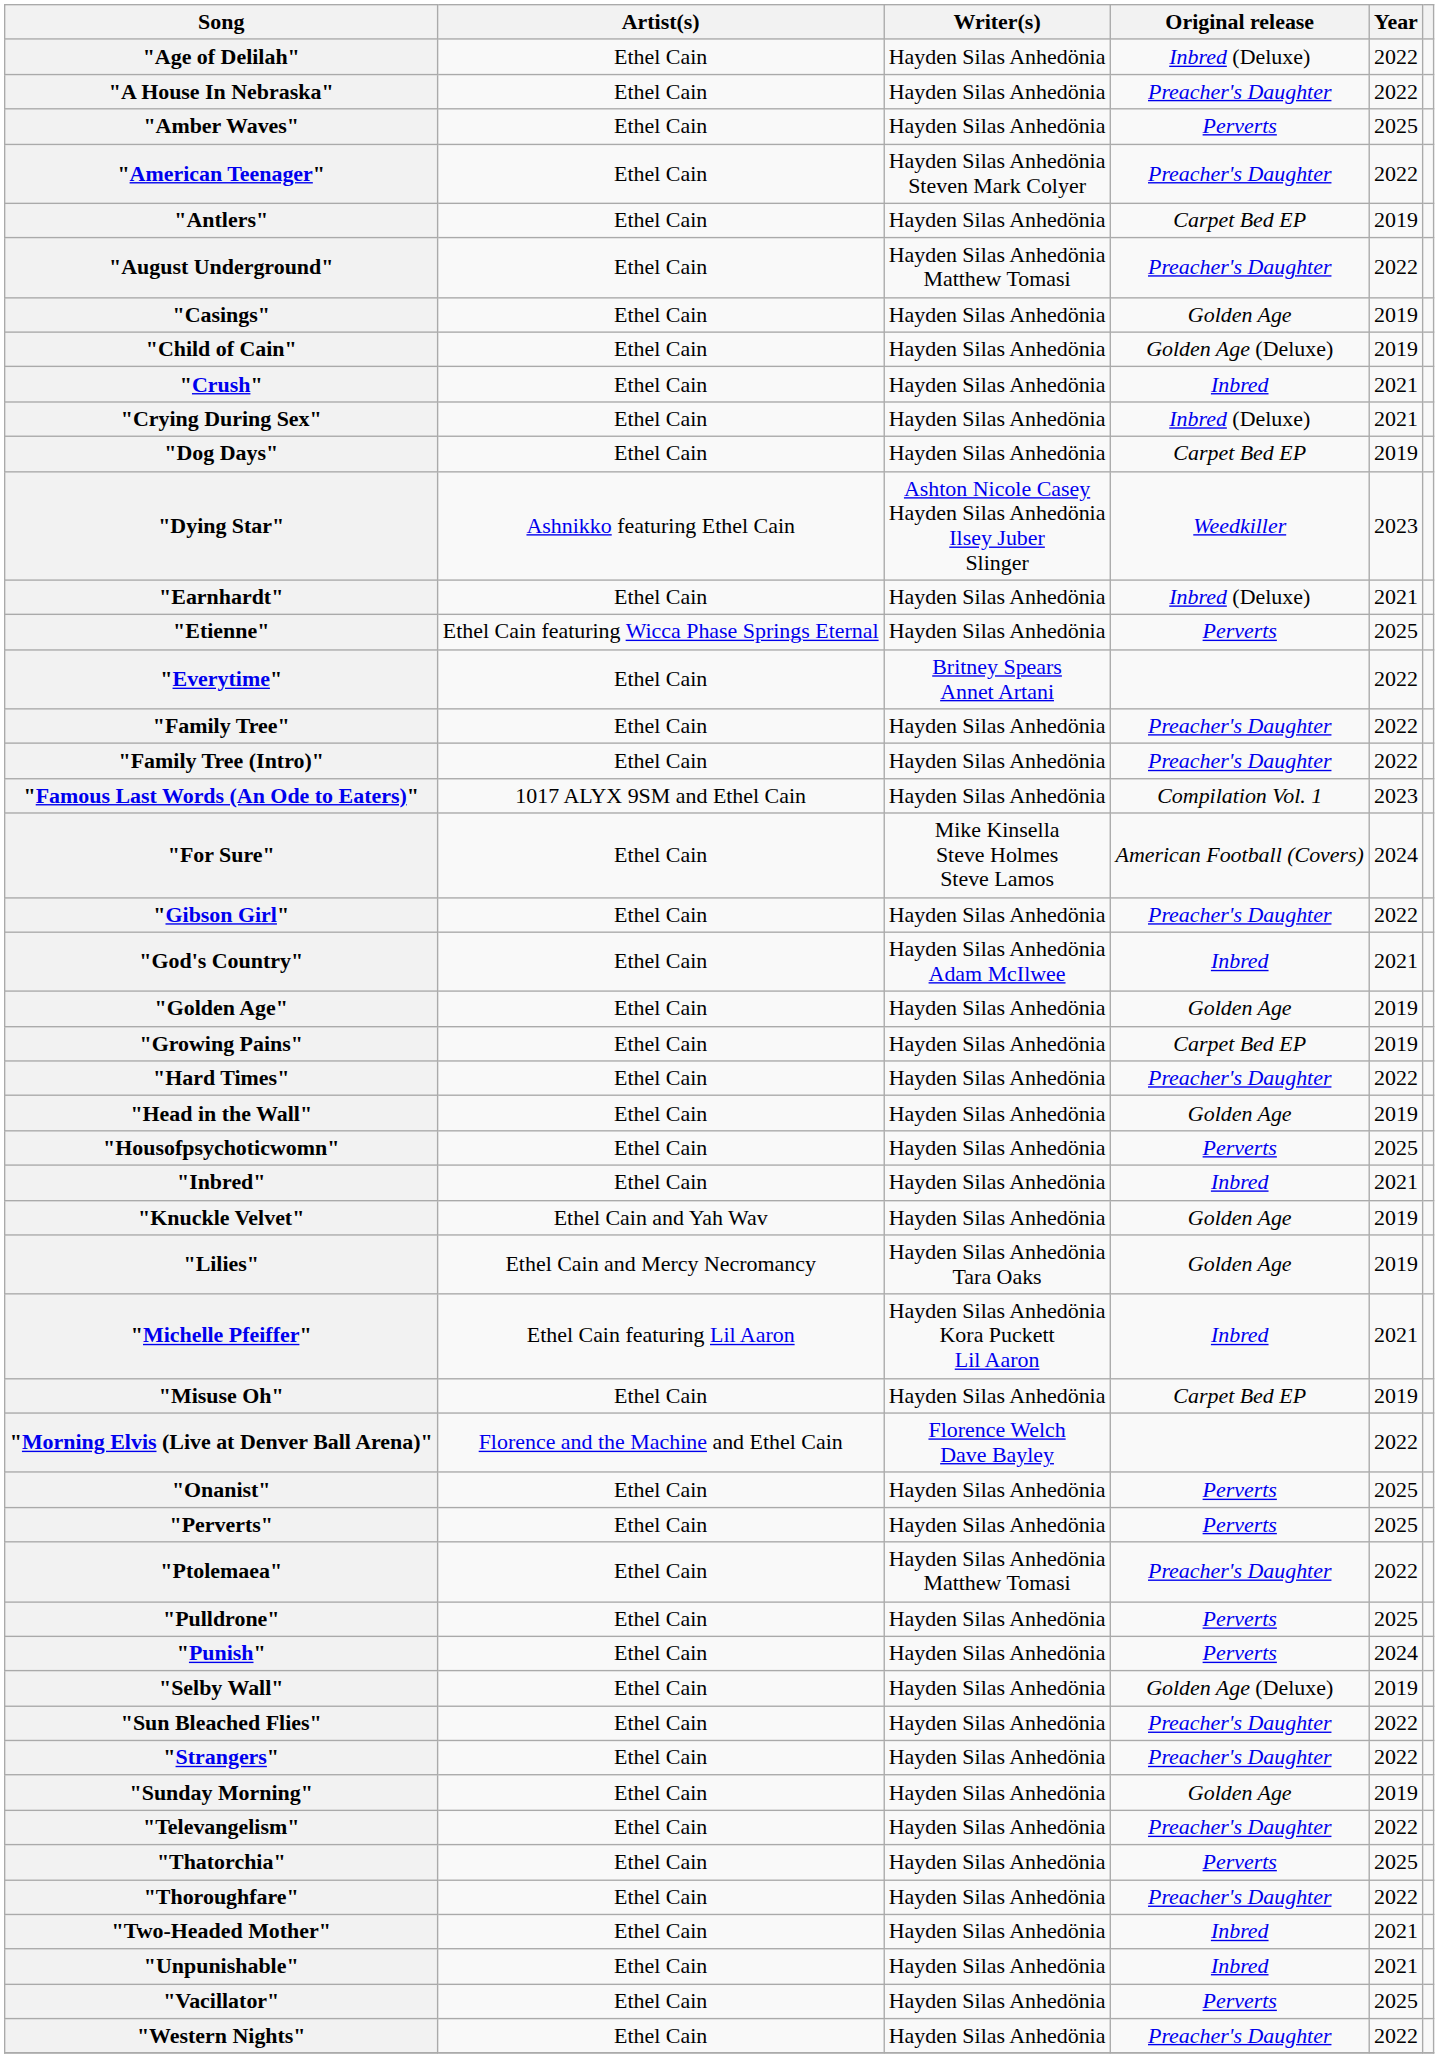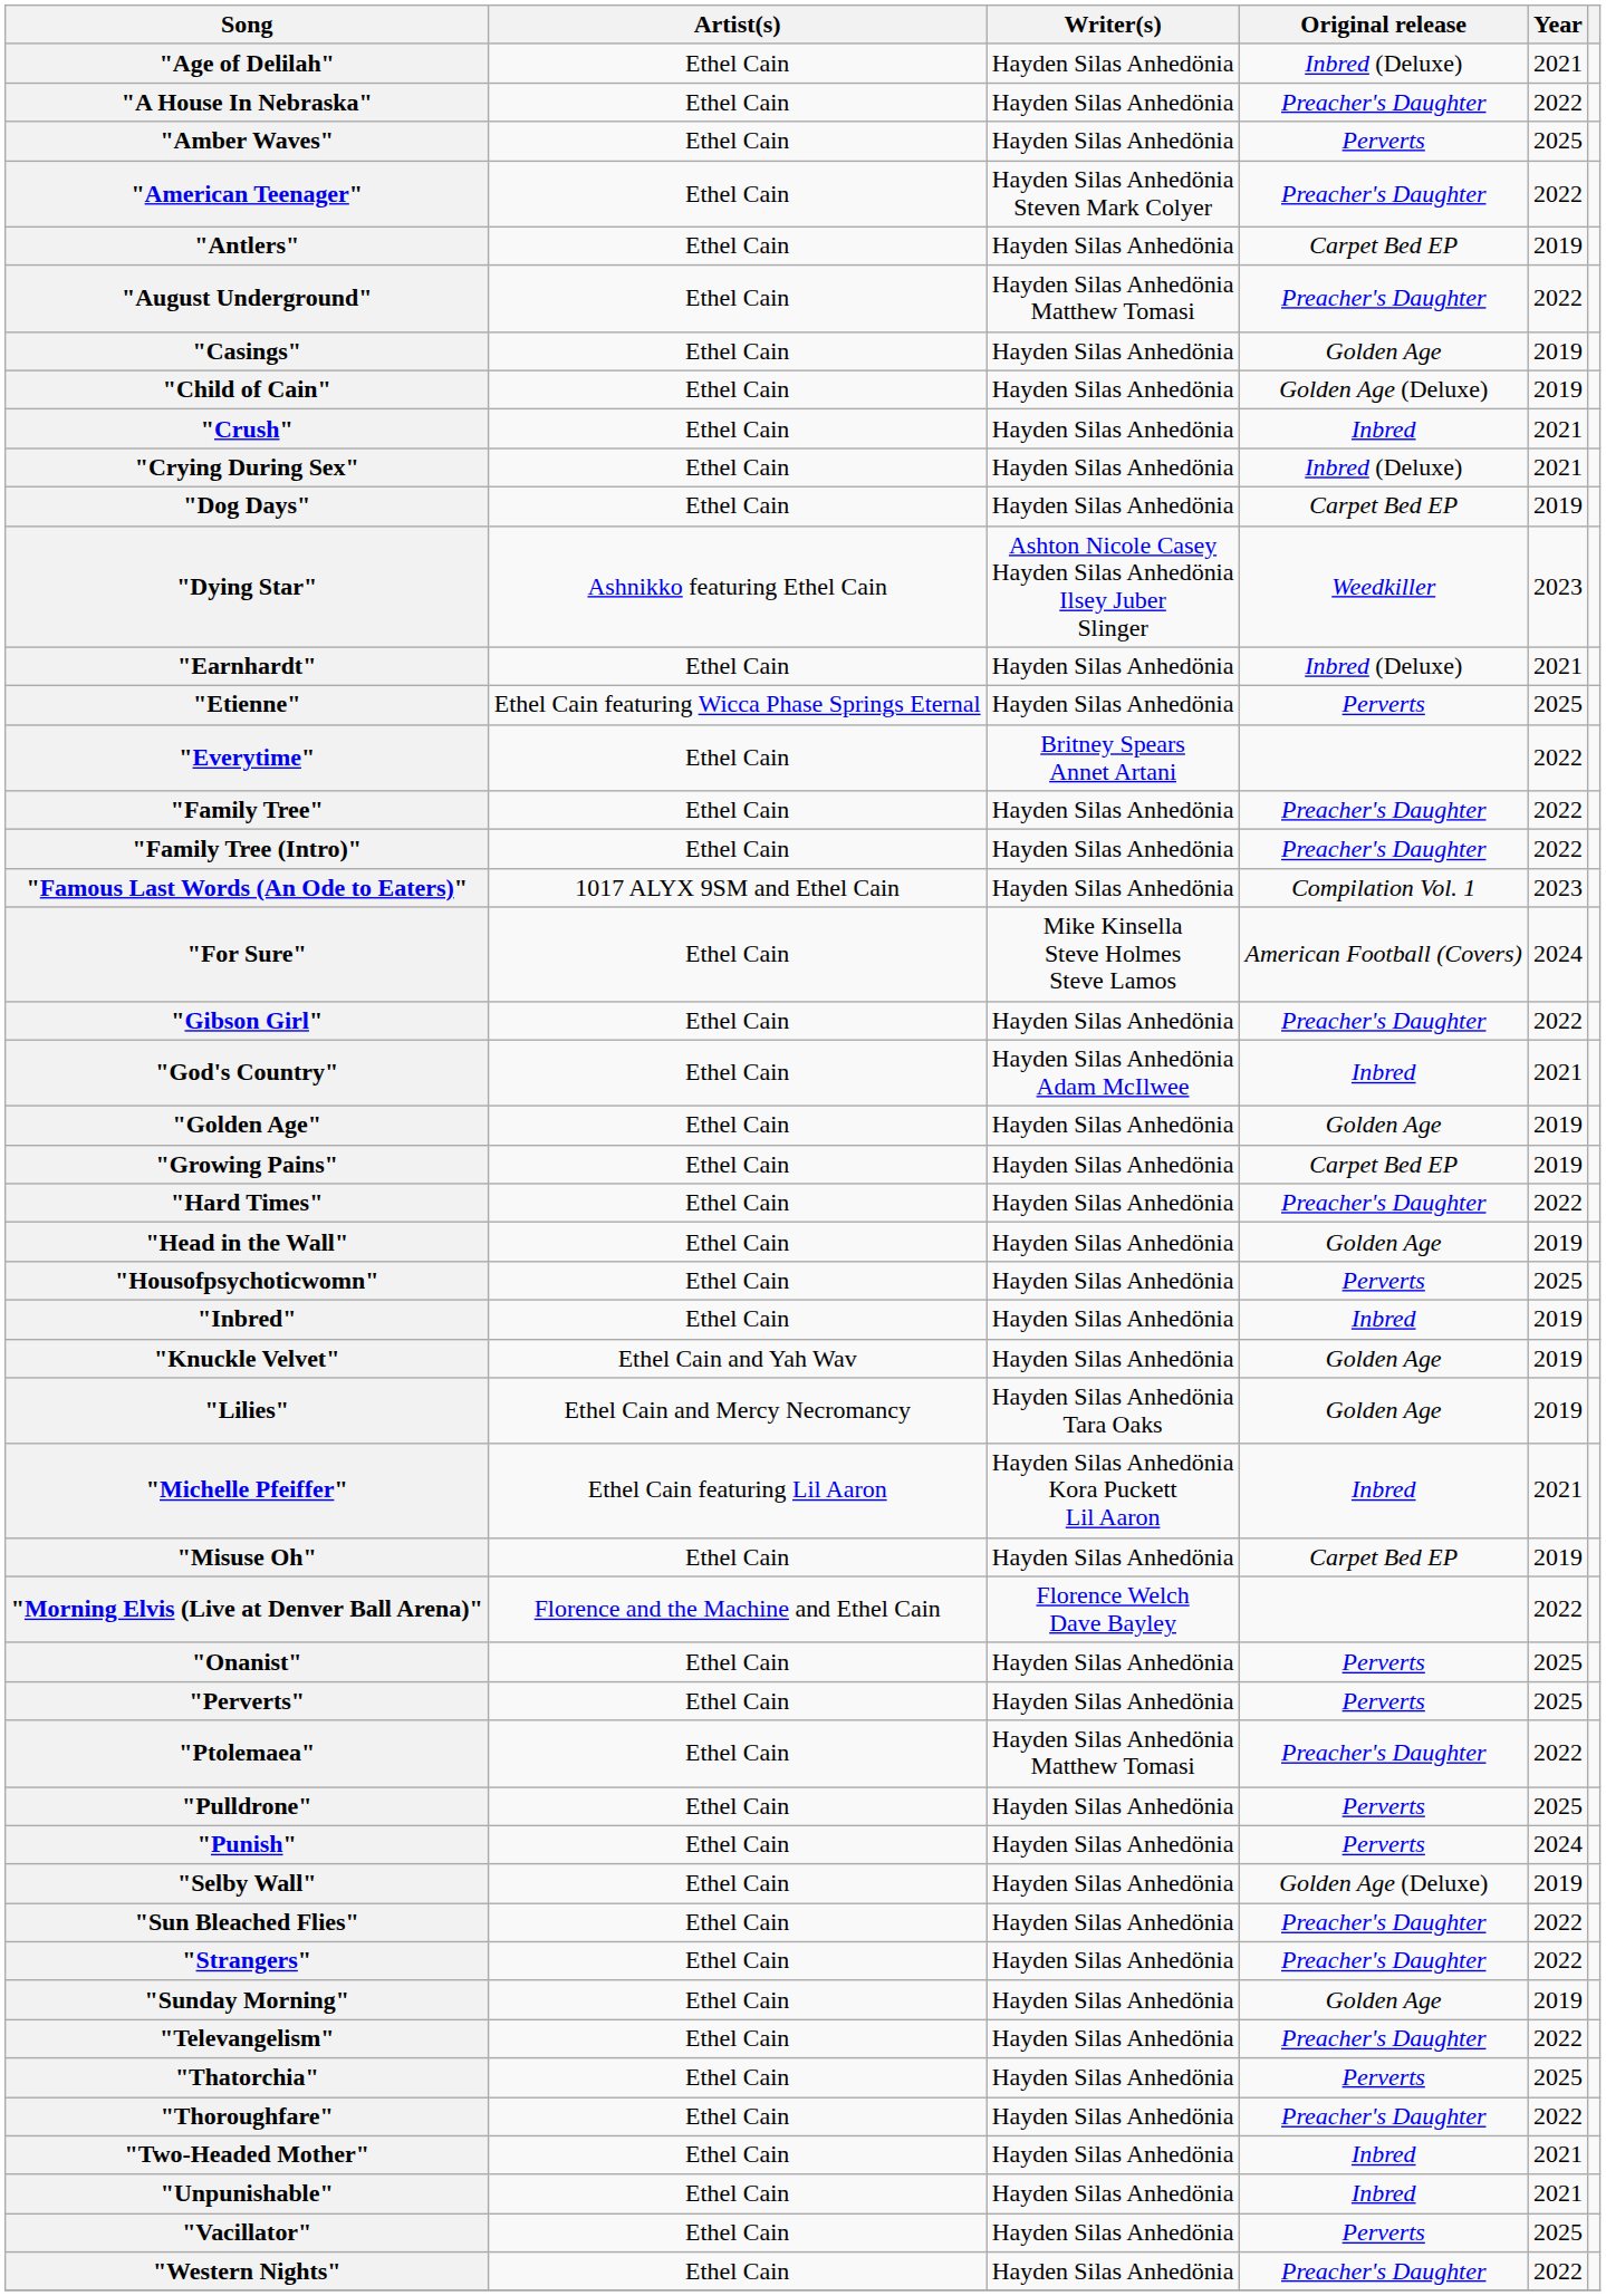"Age of Delilah" | Year: 2022 -> 2021
"Inbred" | Year: 2021 -> 2019
